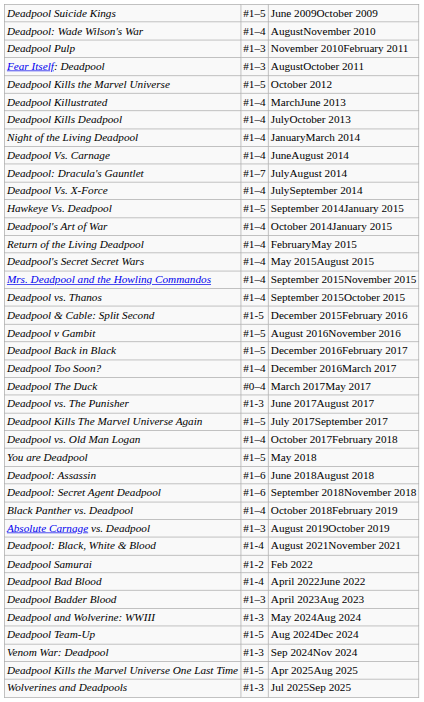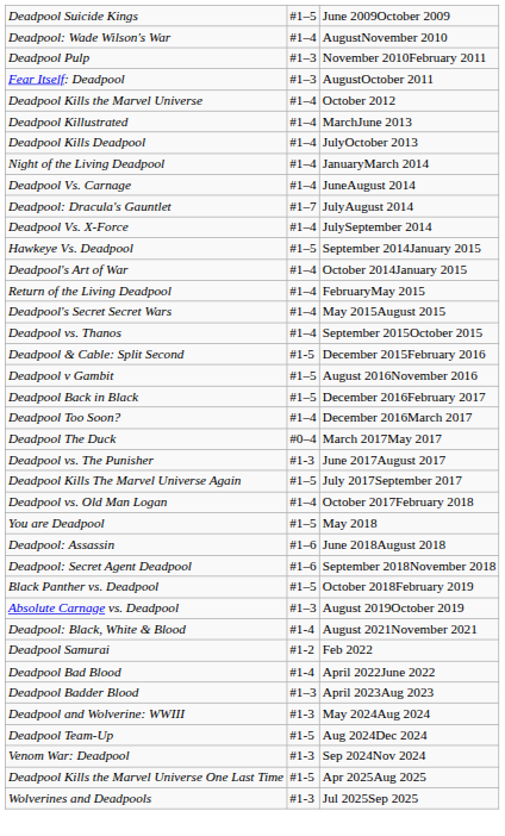Deadpool Kills the Marvel Universe | column 2: #1–5 -> #1–4
- row: Mrs. Deadpool and the Howling Commandos | #1–4 | September 2015November 2015
Black Panther vs. Deadpool | column 2: #1–4 -> #1–5
